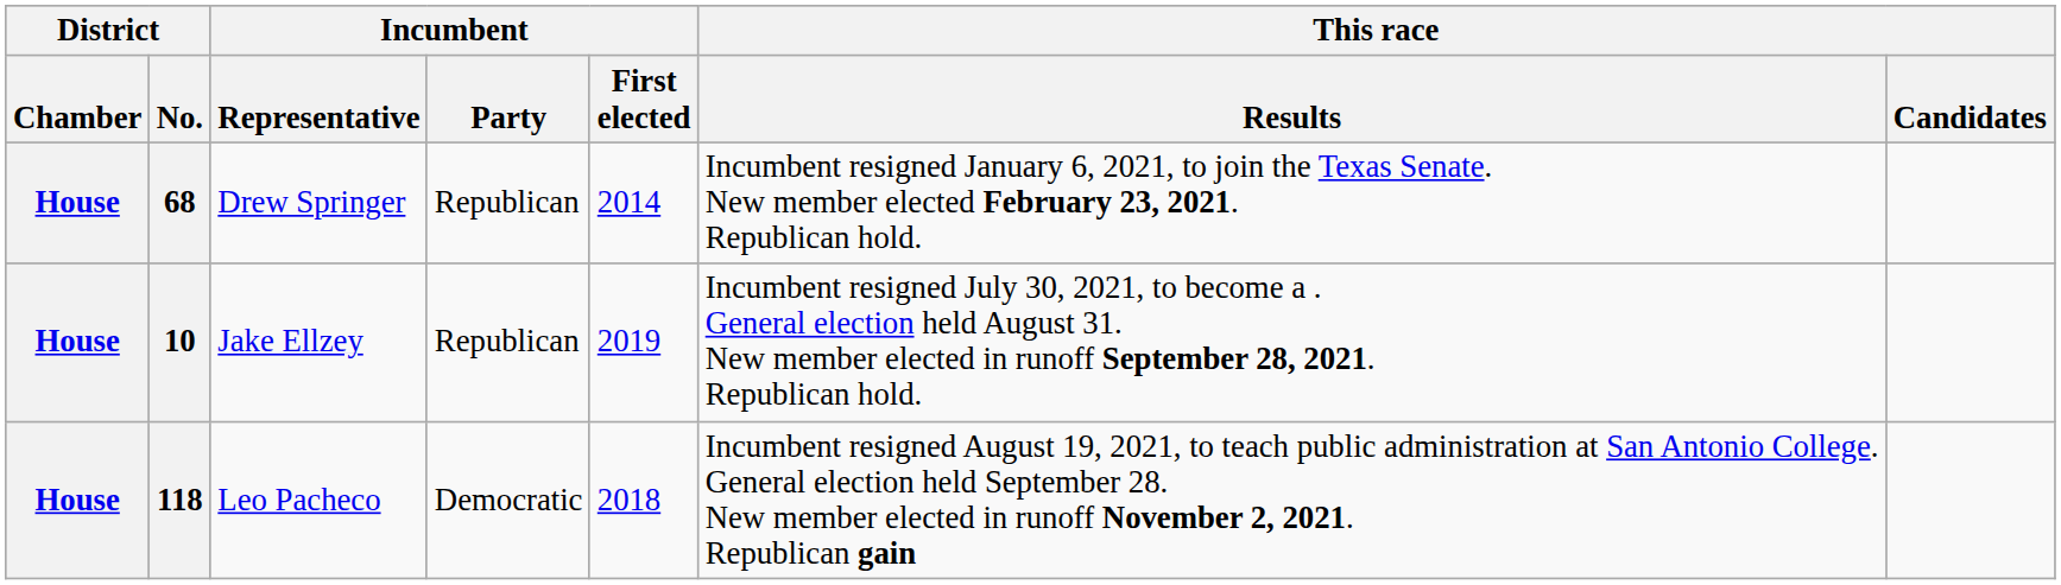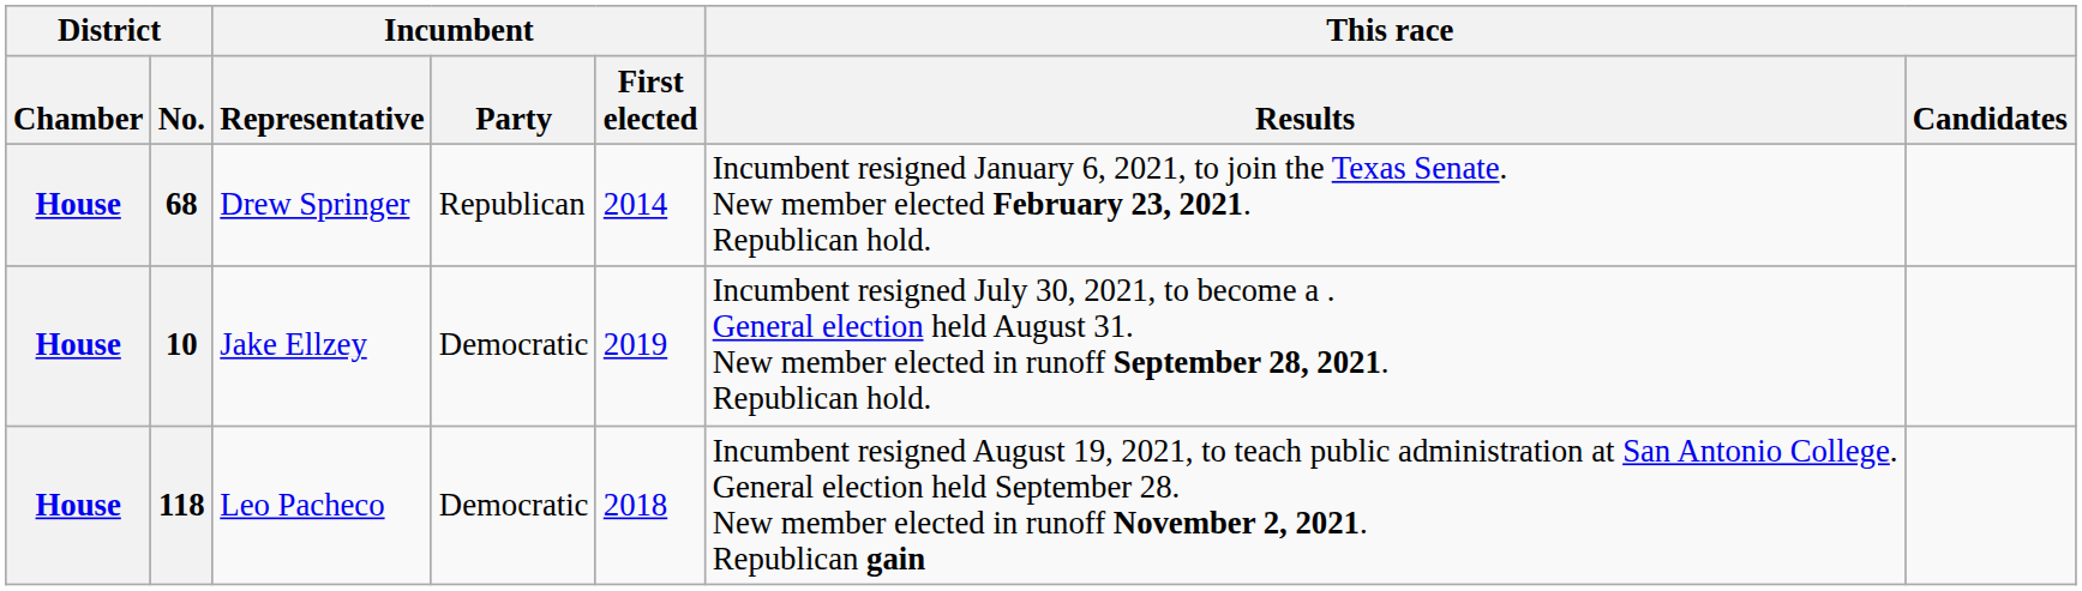10 | Incumbent / Party: Republican -> Democratic
